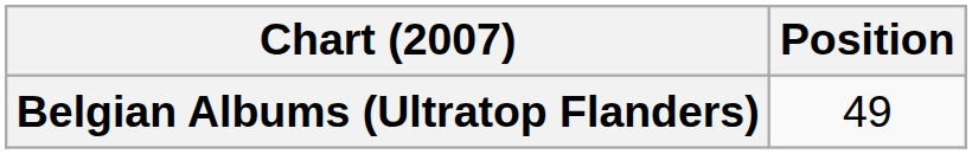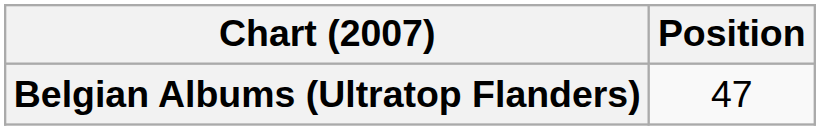Belgian Albums (Ultratop Flanders) | Position: 49 -> 47
